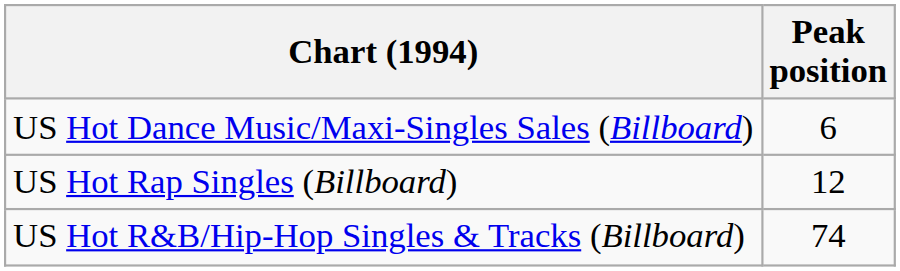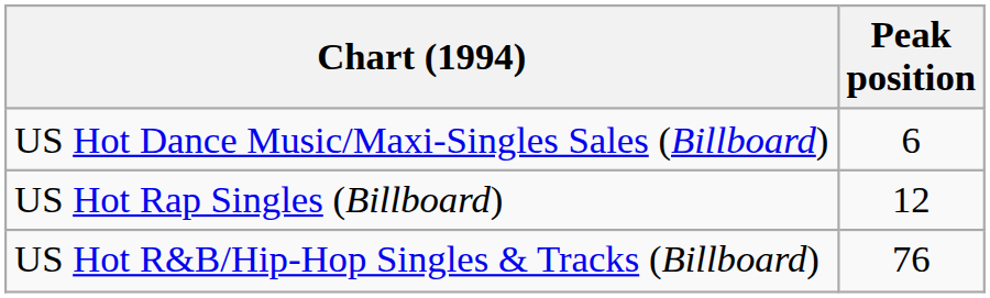US Hot R&B/Hip-Hop Singles & Tracks (Billboard) | Peak position: 74 -> 76
